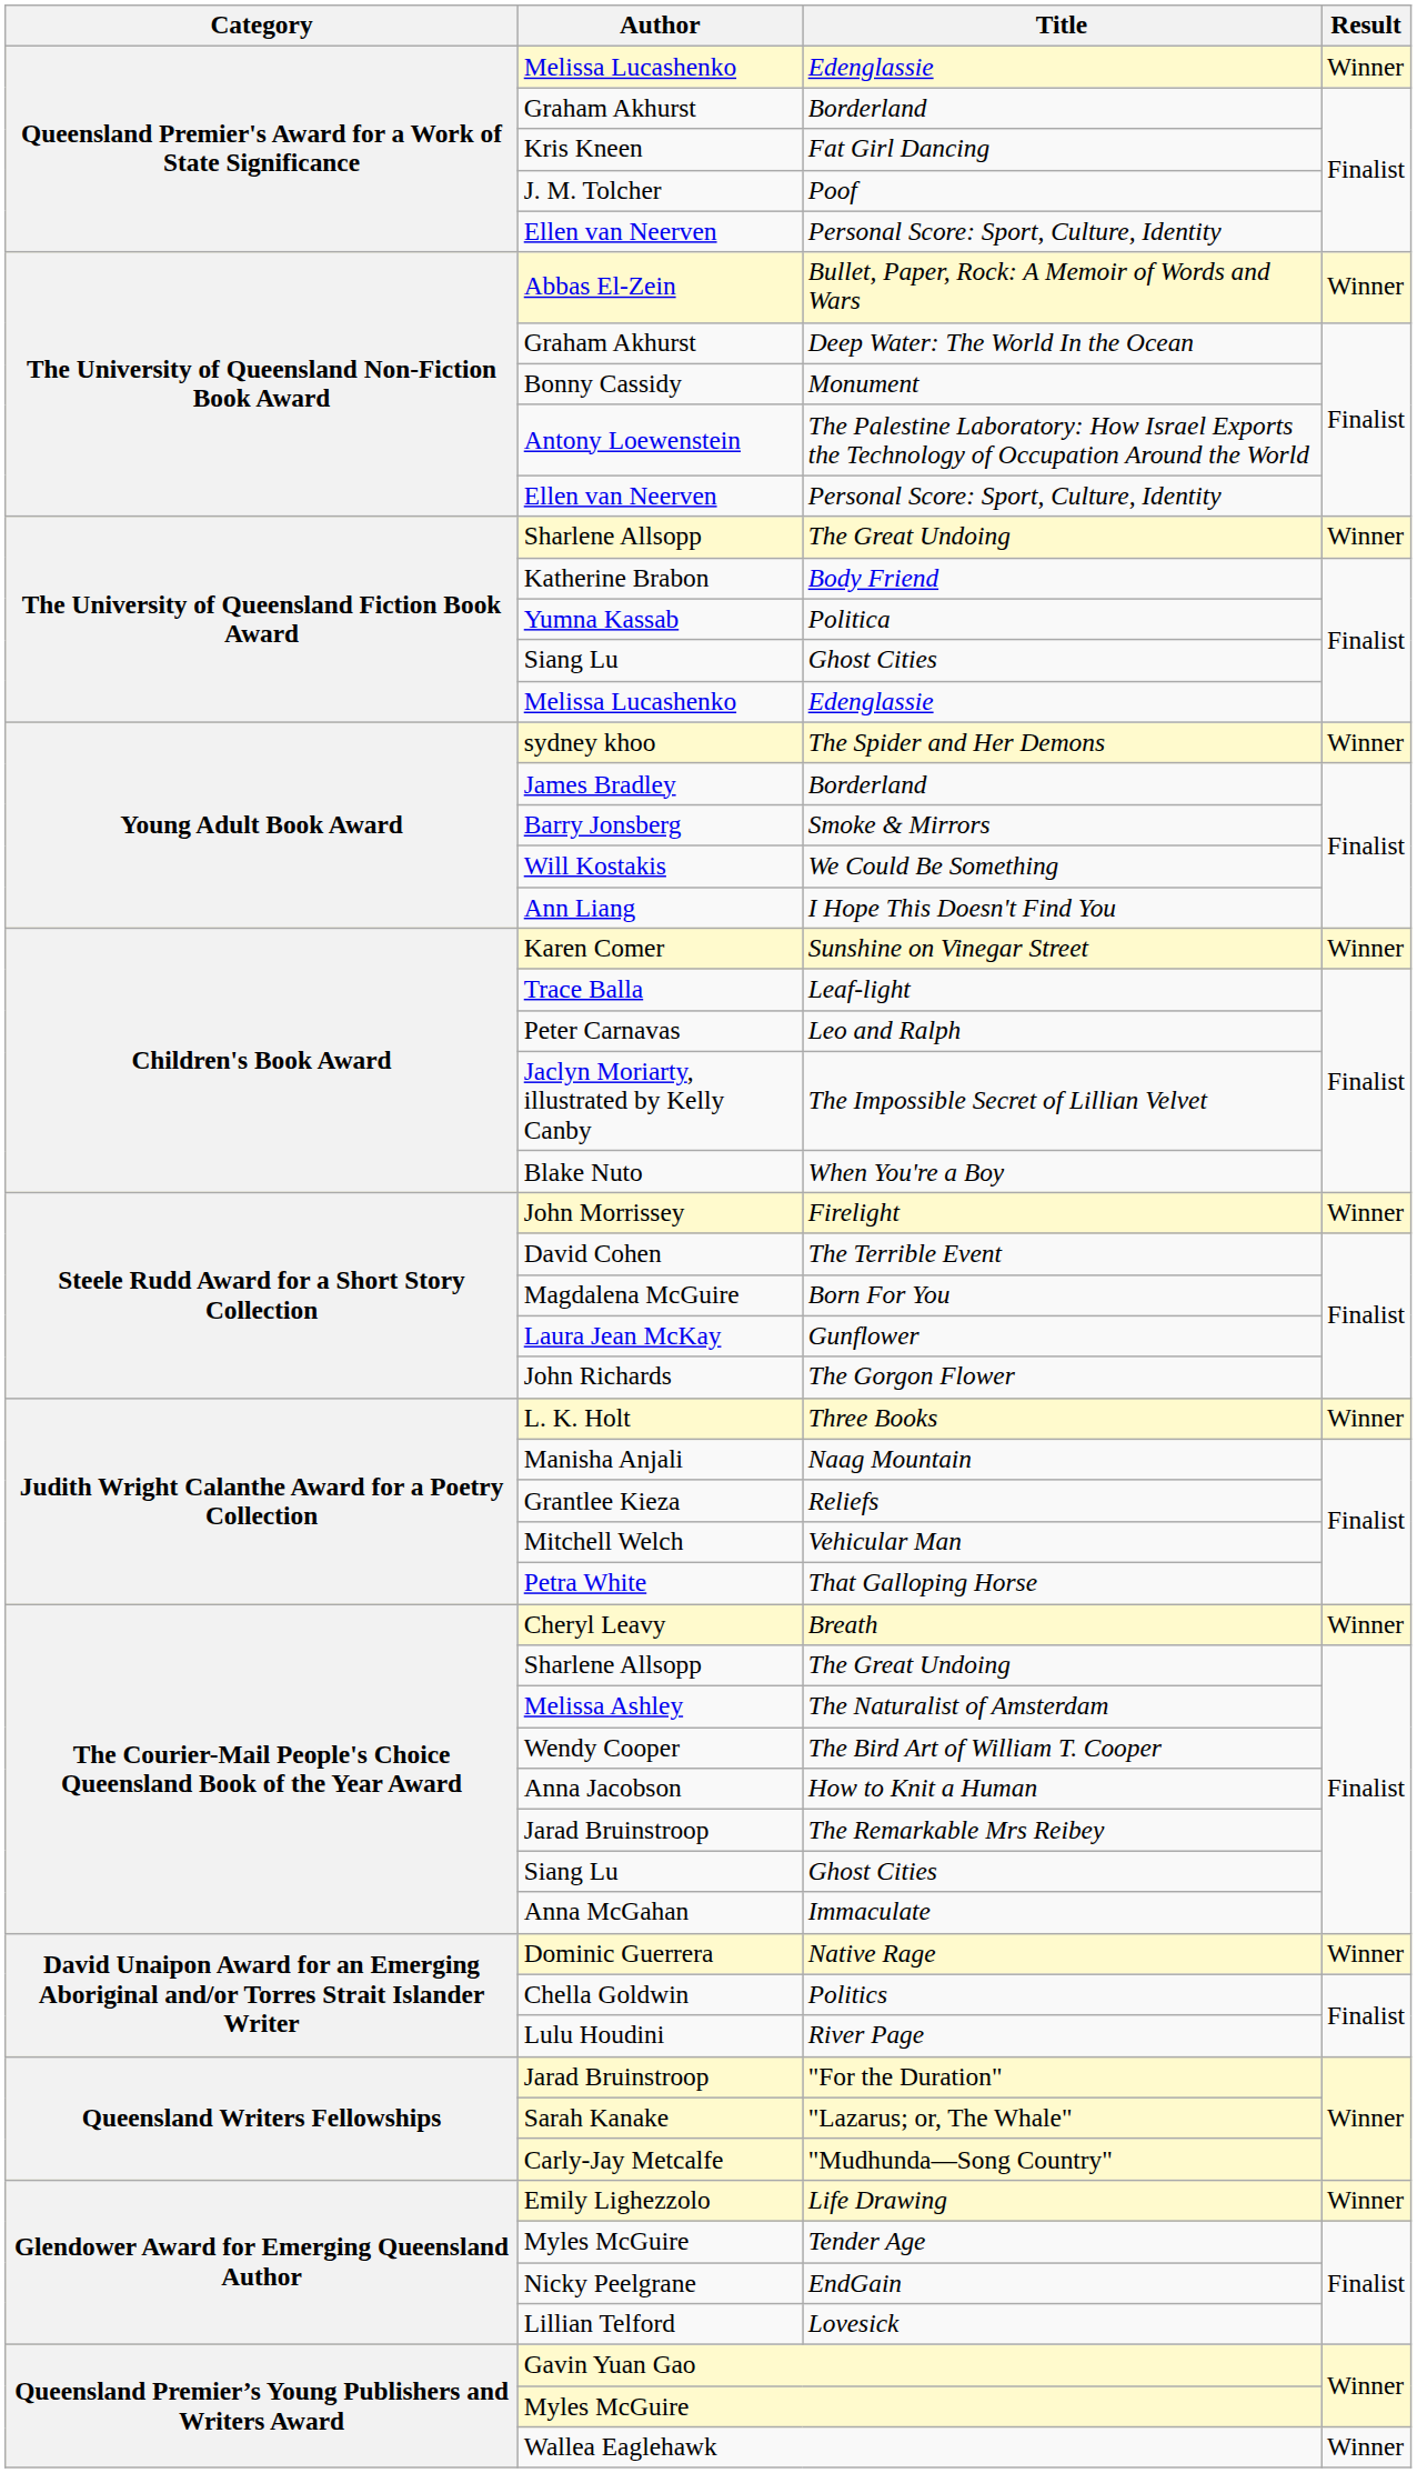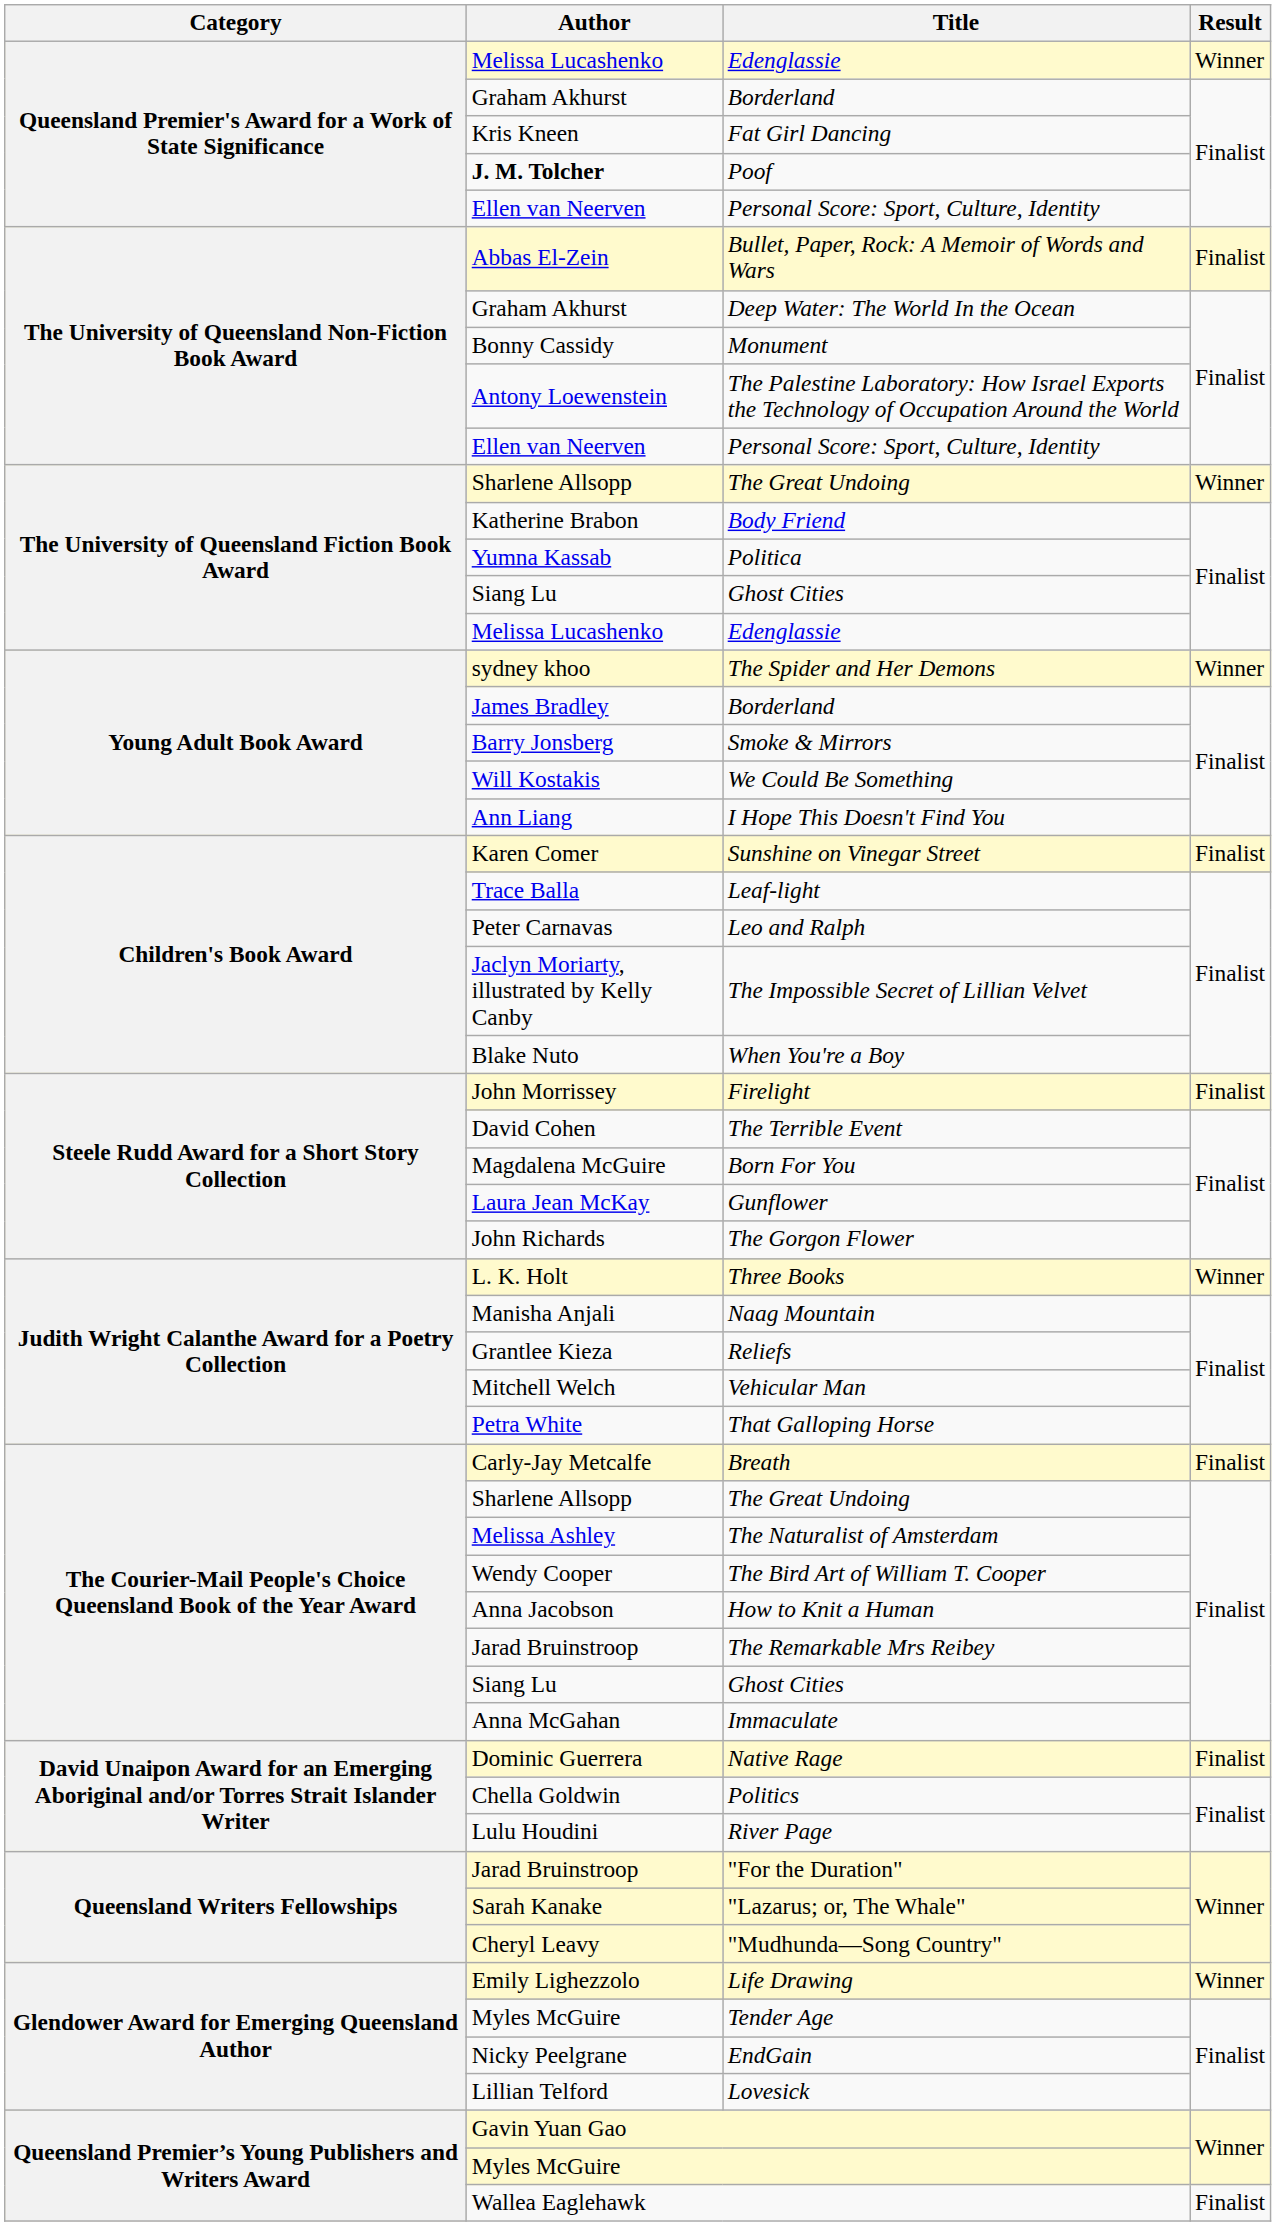Poof | Author: normal -> bold
Bullet, Paper, Rock: A Memoir of Words and Wars | Result: Winner -> Finalist
Sunshine on Vinegar Street | Result: Winner -> Finalist
Firelight | Result: Winner -> Finalist
Breath | Author: Cheryl Leavy -> Carly-Jay Metcalfe
Breath | Result: Winner -> Finalist
Native Rage | Result: Winner -> Finalist
"Mudhunda—Song Country" | Author: Carly-Jay Metcalfe -> Cheryl Leavy
Wallea Eaglehawk | Result: Winner -> Finalist
